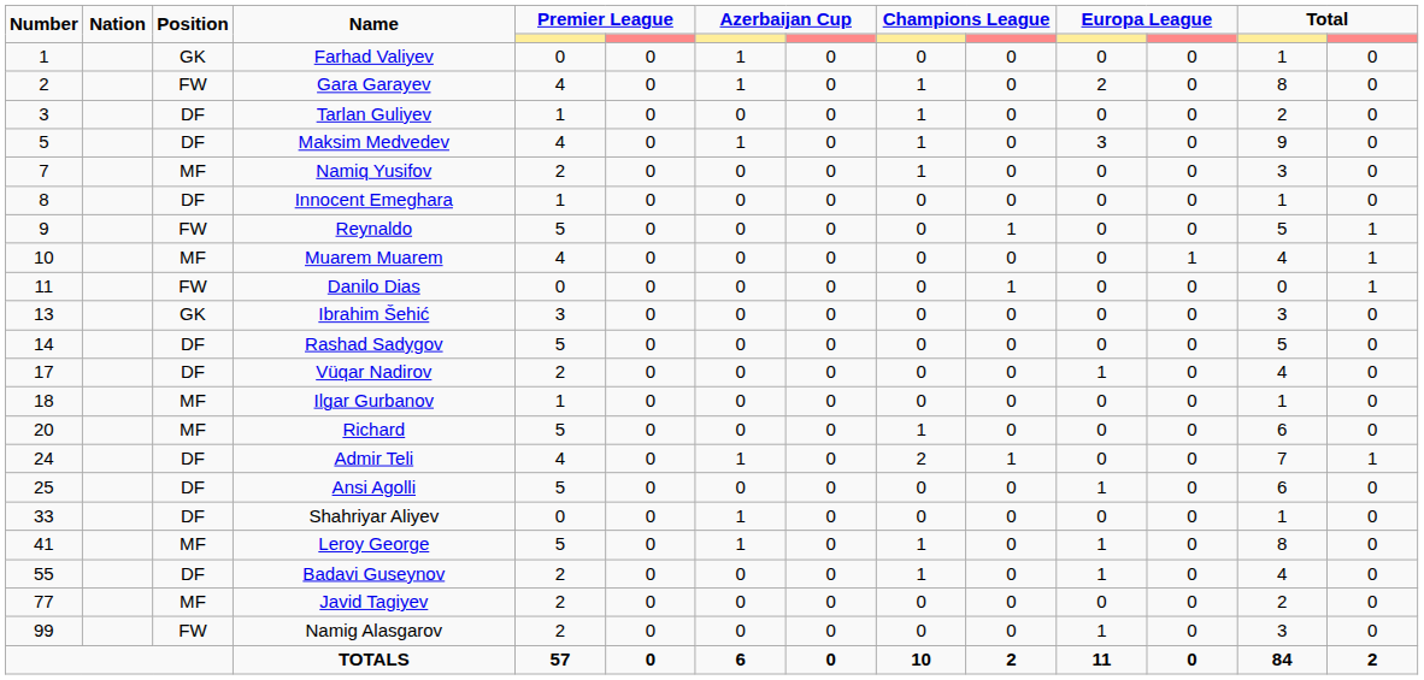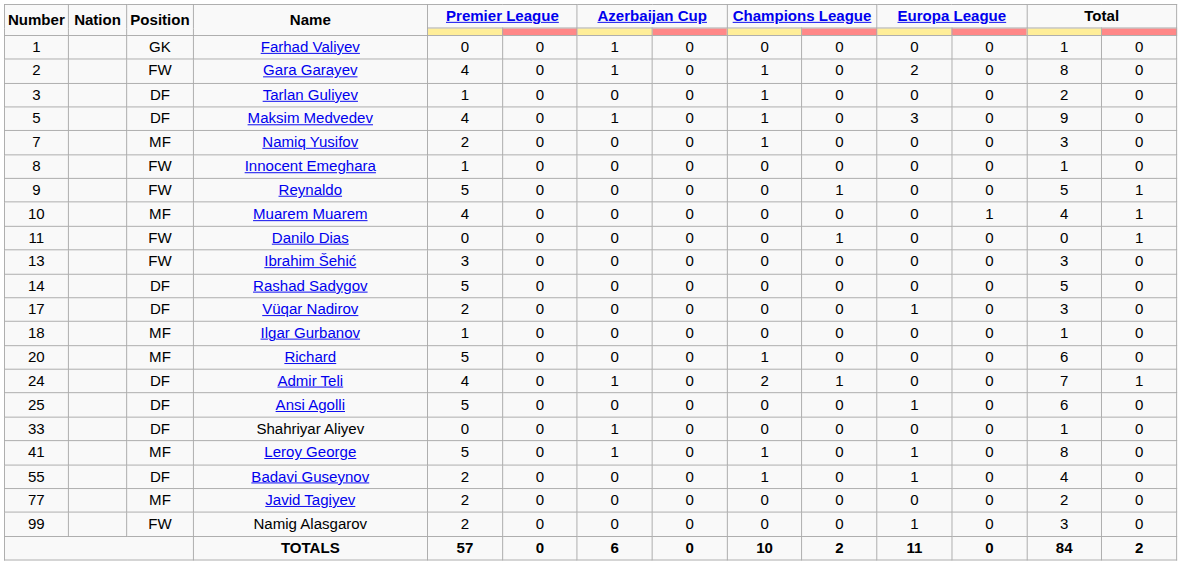Innocent Emeghara | Position: DF -> FW
Ibrahim Šehić | Position: GK -> FW
Vüqar Nadirov | column 13: 4 -> 3
